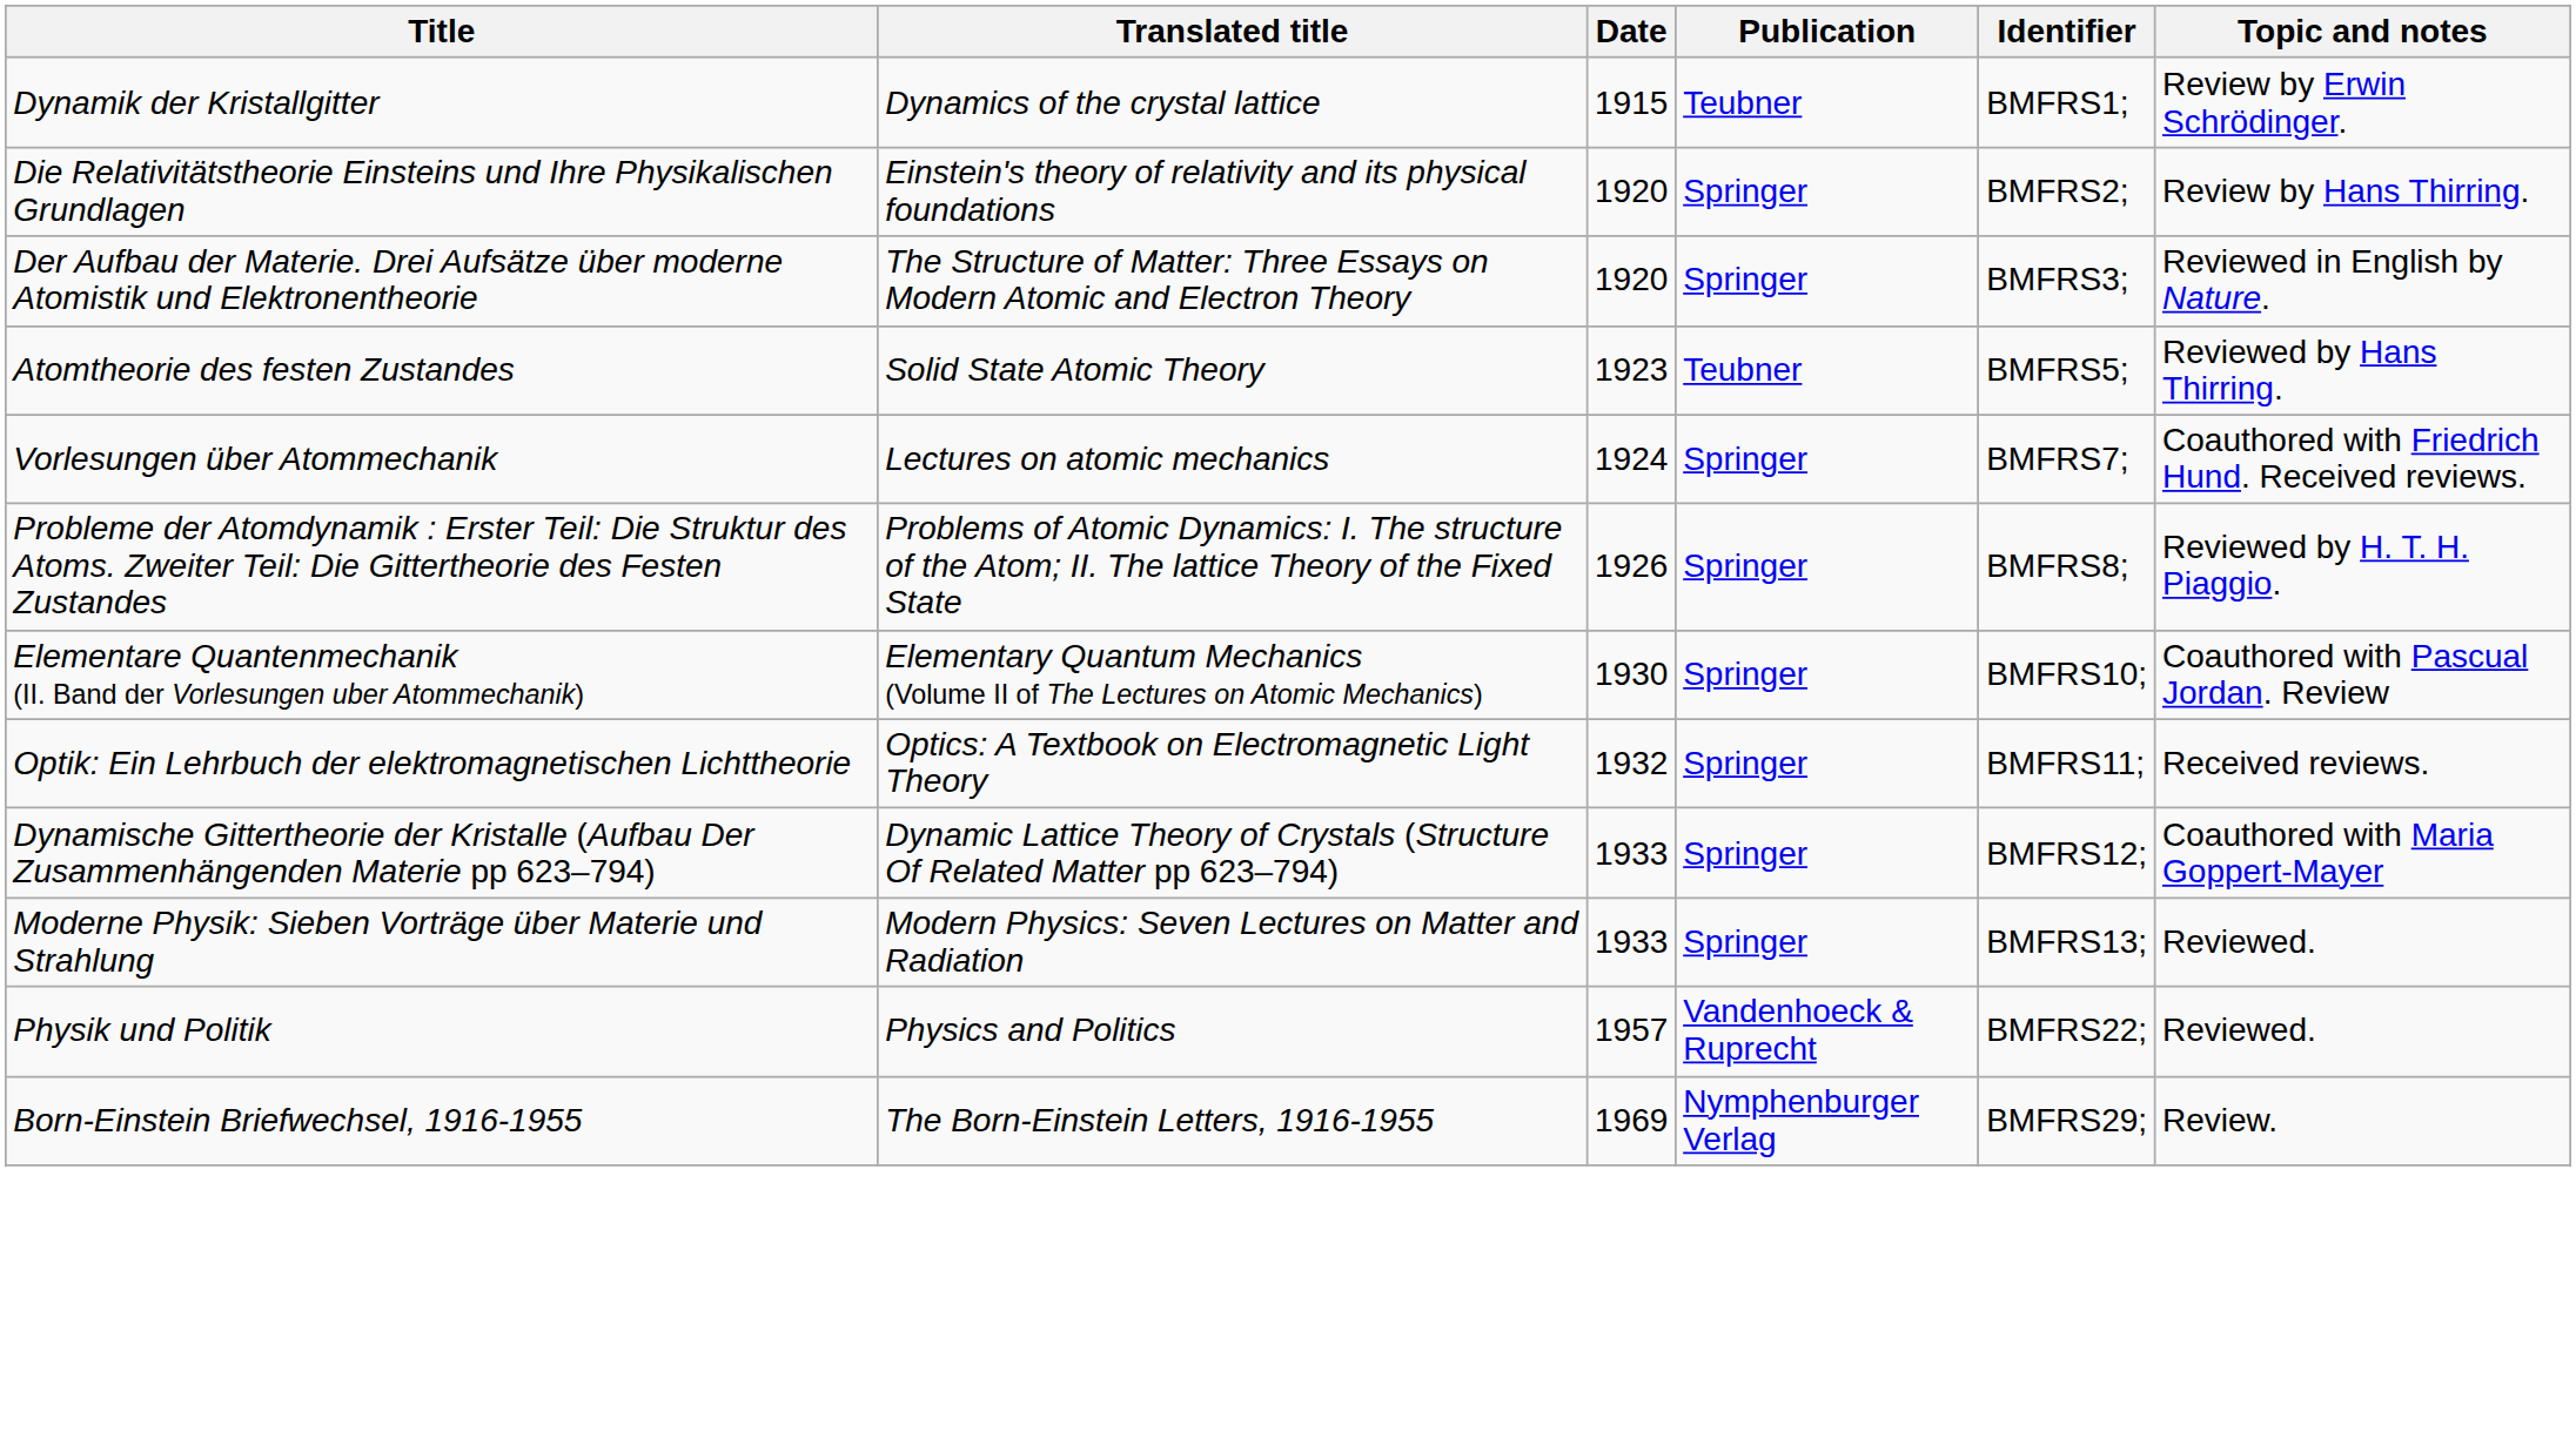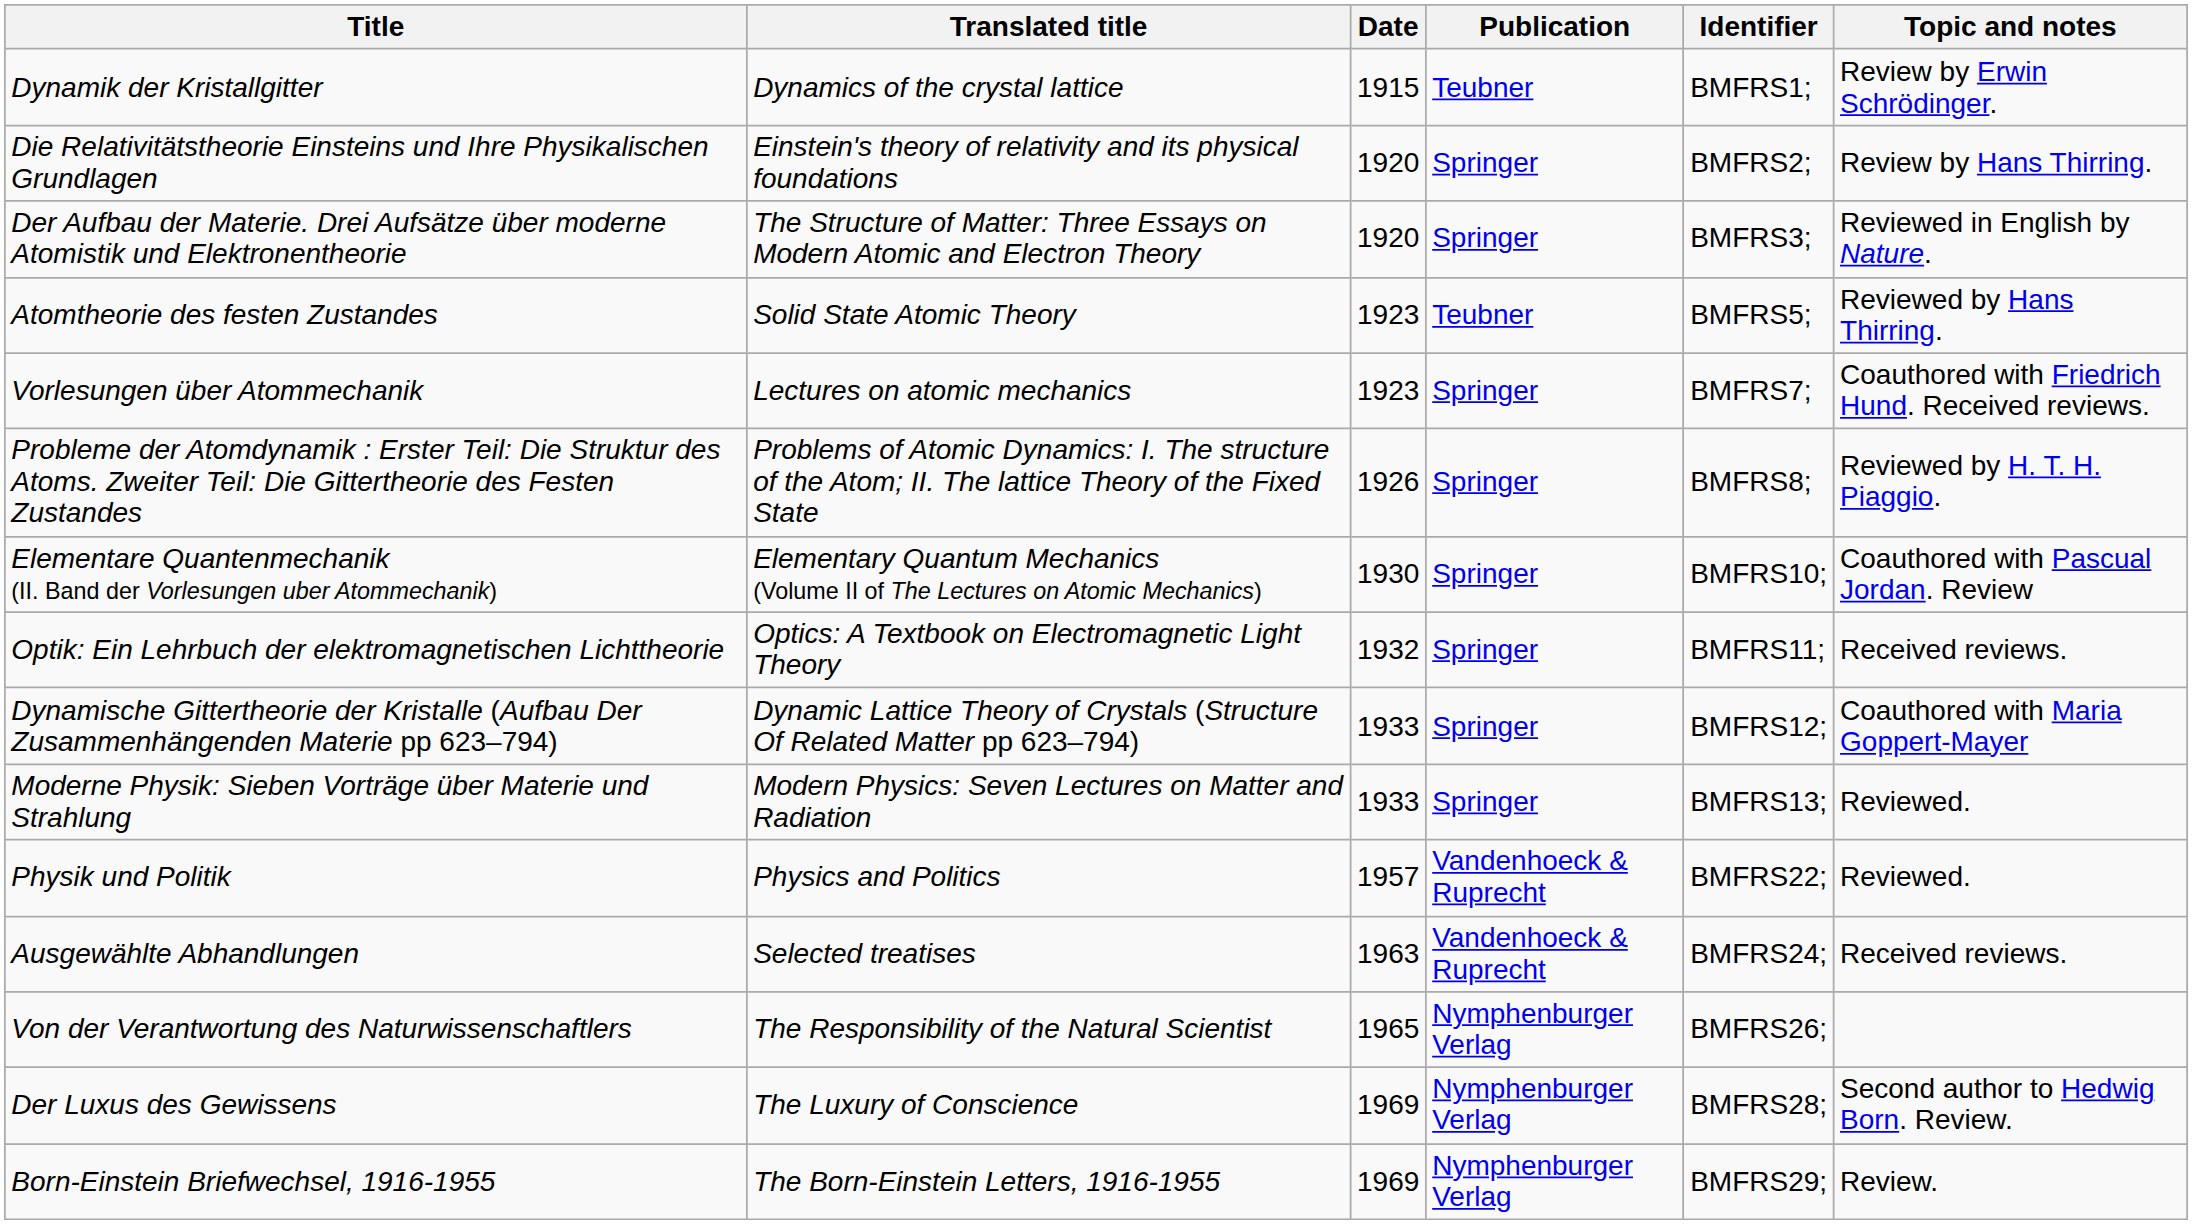Vorlesungen über Atommechanik | Date: 1924 -> 1923
+ row: Ausgewählte Abhandlungen | Selected treatises | 1963 | Vandenhoeck & Ruprecht | BMFRS24; | Received reviews.
+ row: Von der Verantwortung des Naturwissenschaftlers | The Responsibility of the Natural Scientist | 1965 | Nymphenburger Verlag | BMFRS26;
+ row: Der Luxus des Gewissens | The Luxury of Conscience | 1969 | Nymphenburger Verlag | BMFRS28; | Second author to Hedwig Born. Review.
